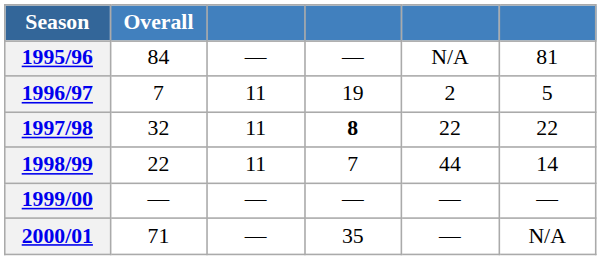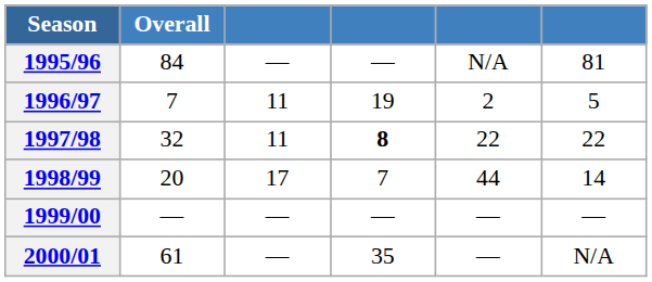1998/99 | Overall: 22 -> 20
1998/99 | column 3: 11 -> 17
2000/01 | Overall: 71 -> 61
